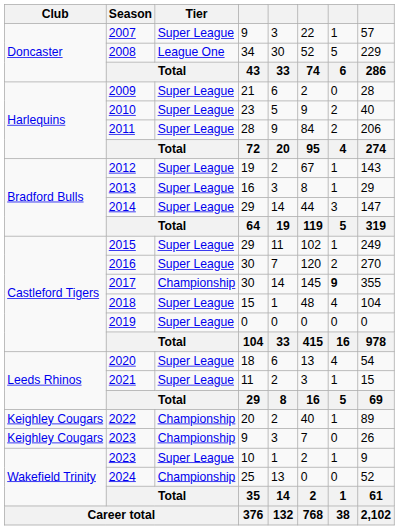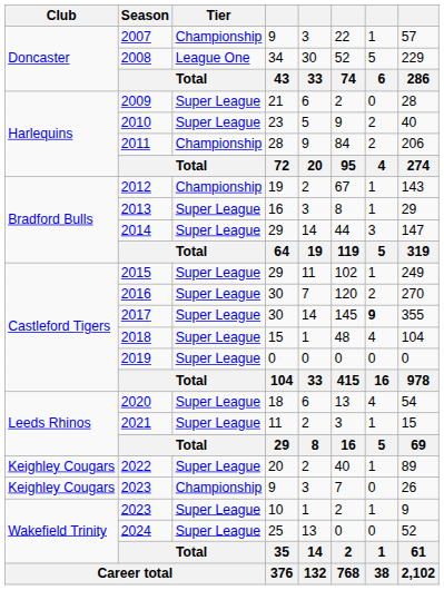2007 | Tier: Super League -> Championship
2011 | Tier: Super League -> Championship
2012 | Tier: Super League -> Championship
2017 | Tier: Championship -> Super League
2022 | Tier: Championship -> Super League
2024 | Tier: Championship -> Super League
